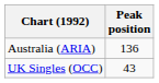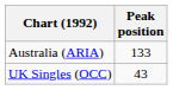Australia (ARIA) | Peak position: 136 -> 133
